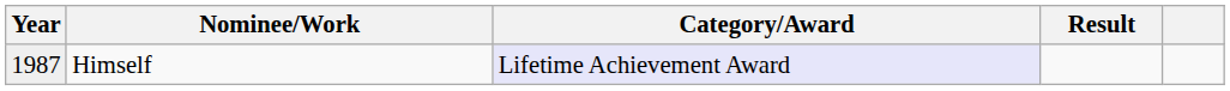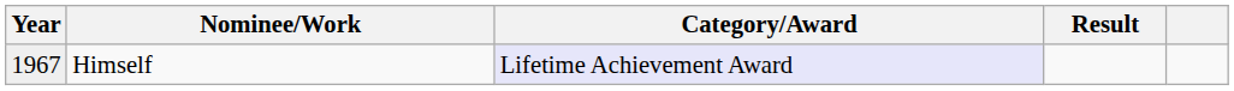Himself | Year: 1987 -> 1967
